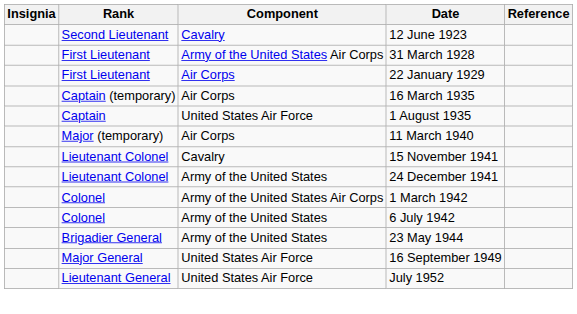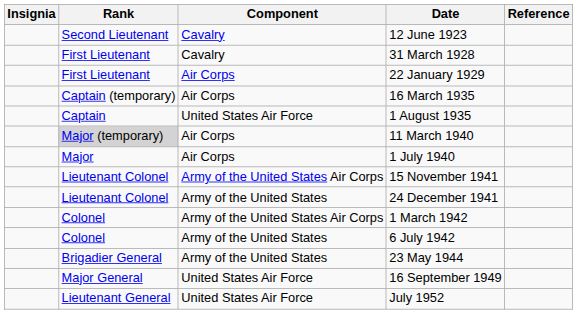31 March 1928 | Component: Army of the United States Air Corps -> Cavalry
11 March 1940 | Rank: no background -> lightgrey background
+ row: Major | Air Corps | 1 July 1940
15 November 1941 | Component: Cavalry -> Army of the United States Air Corps
